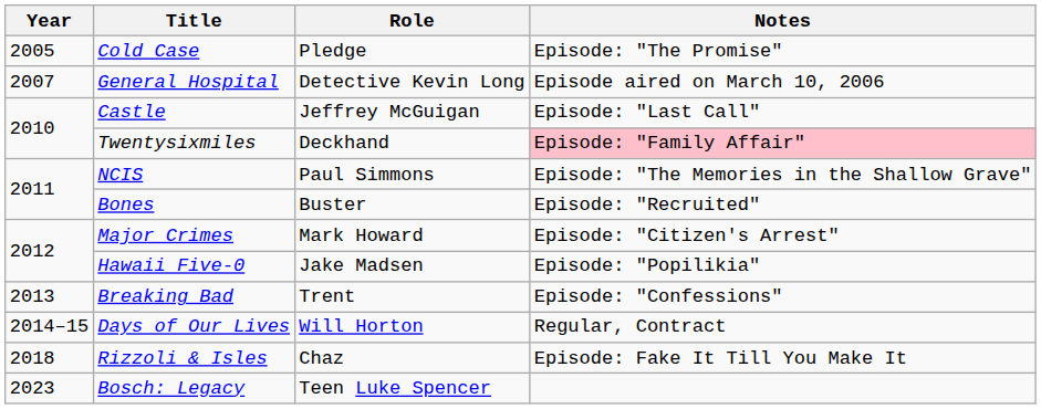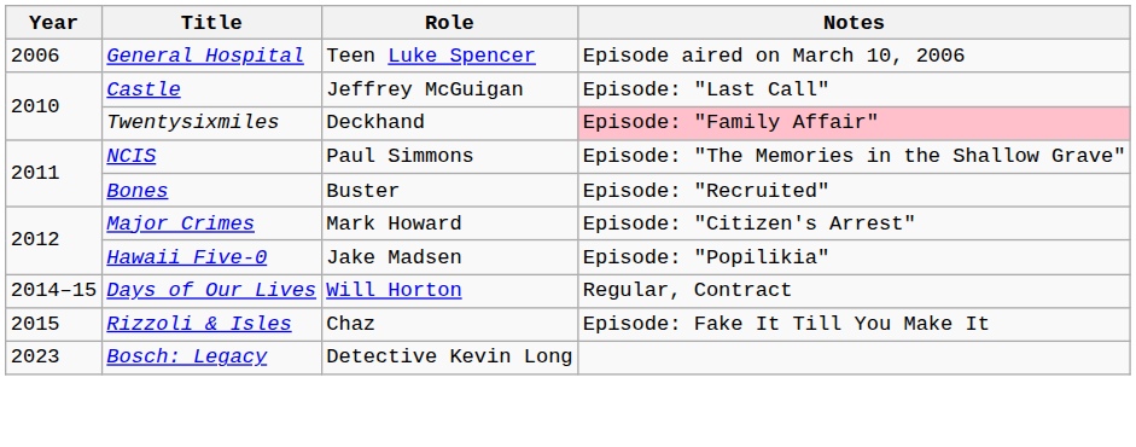- row: 2005 | Cold Case | Pledge | Episode: "The Promise"
General Hospital | Year: 2007 -> 2006
General Hospital | Role: Detective Kevin Long -> Teen Luke Spencer
- row: 2013 | Breaking Bad | Trent | Episode: "Confessions"
Rizzoli & Isles | Year: 2018 -> 2015
Bosch: Legacy | Role: Teen Luke Spencer -> Detective Kevin Long
